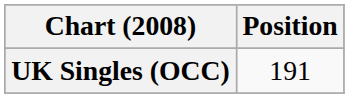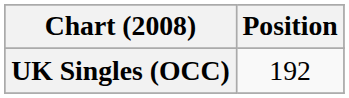UK Singles (OCC) | Position: 191 -> 192
